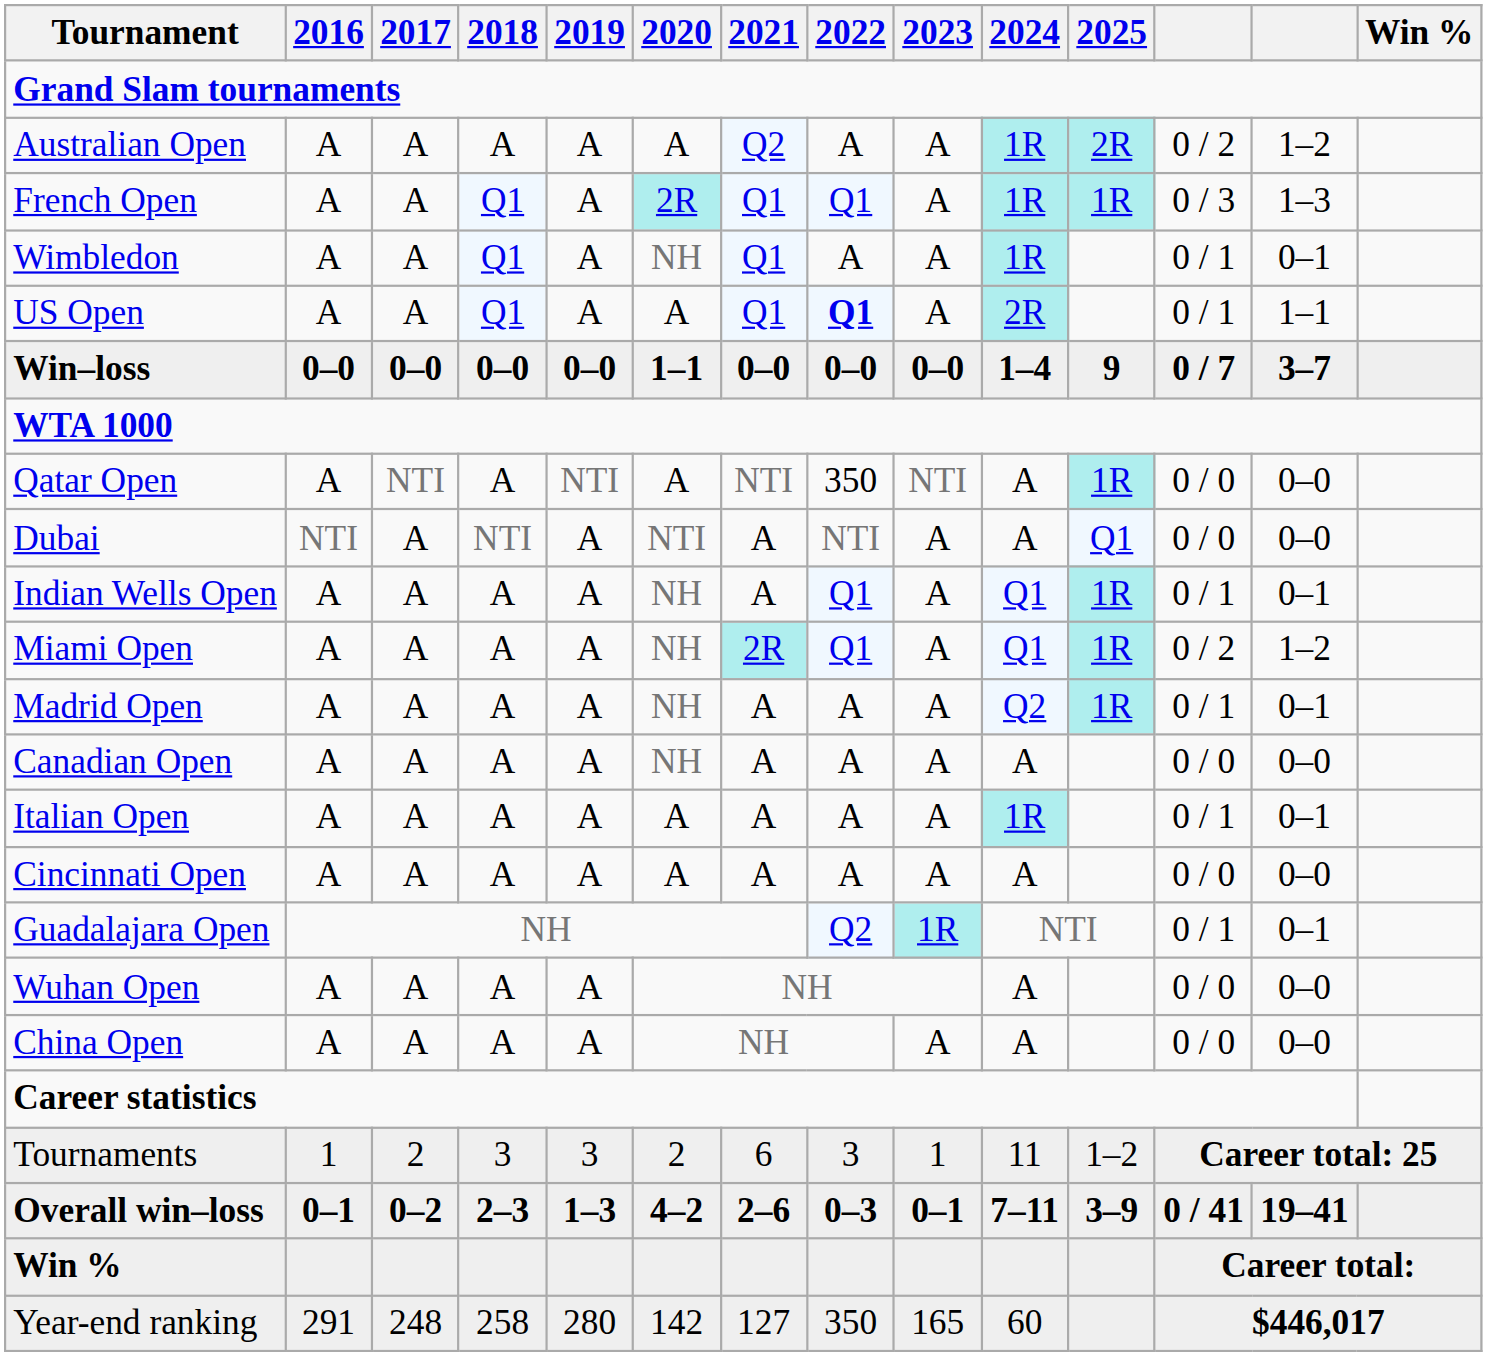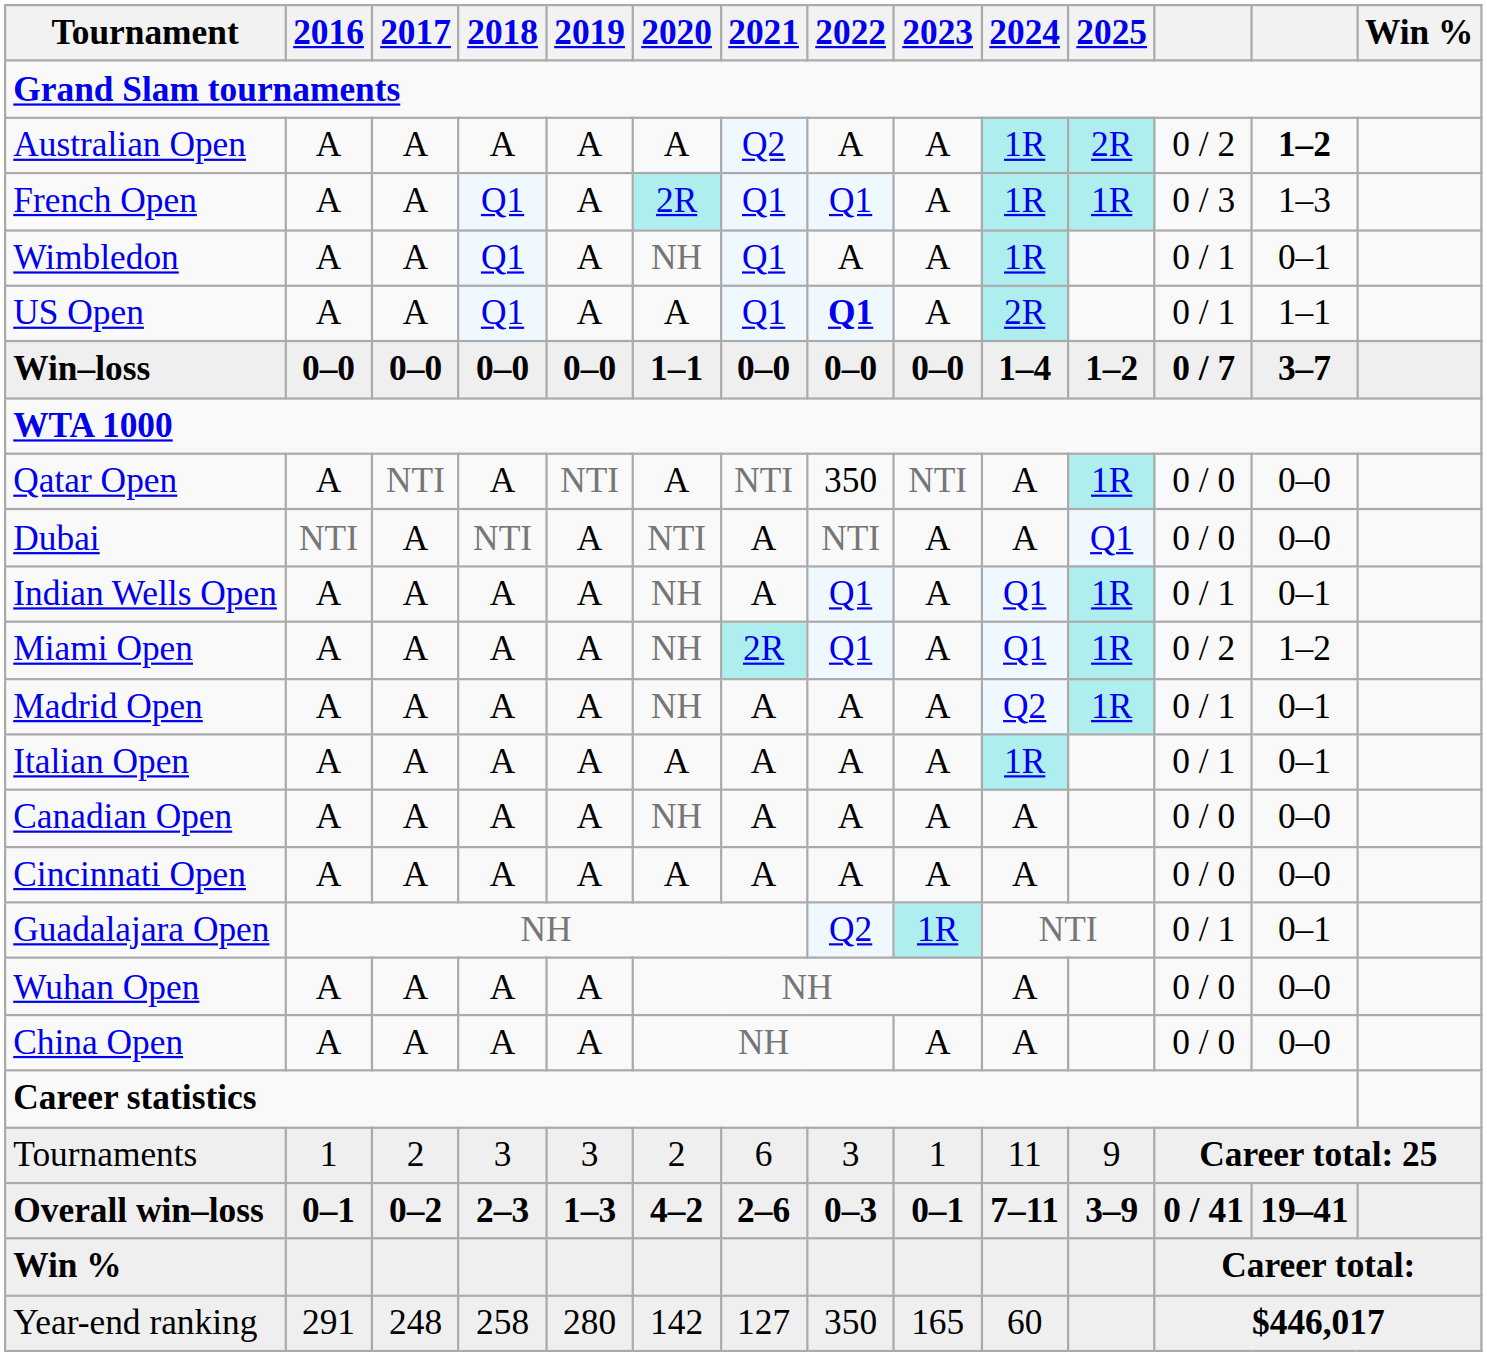Australian Open | column 13: normal -> bold
Win–loss | 2025: 9 -> 1–2
rows swapped: Italian Open <-> Canadian Open
Tournaments | 2025: 1–2 -> 9
